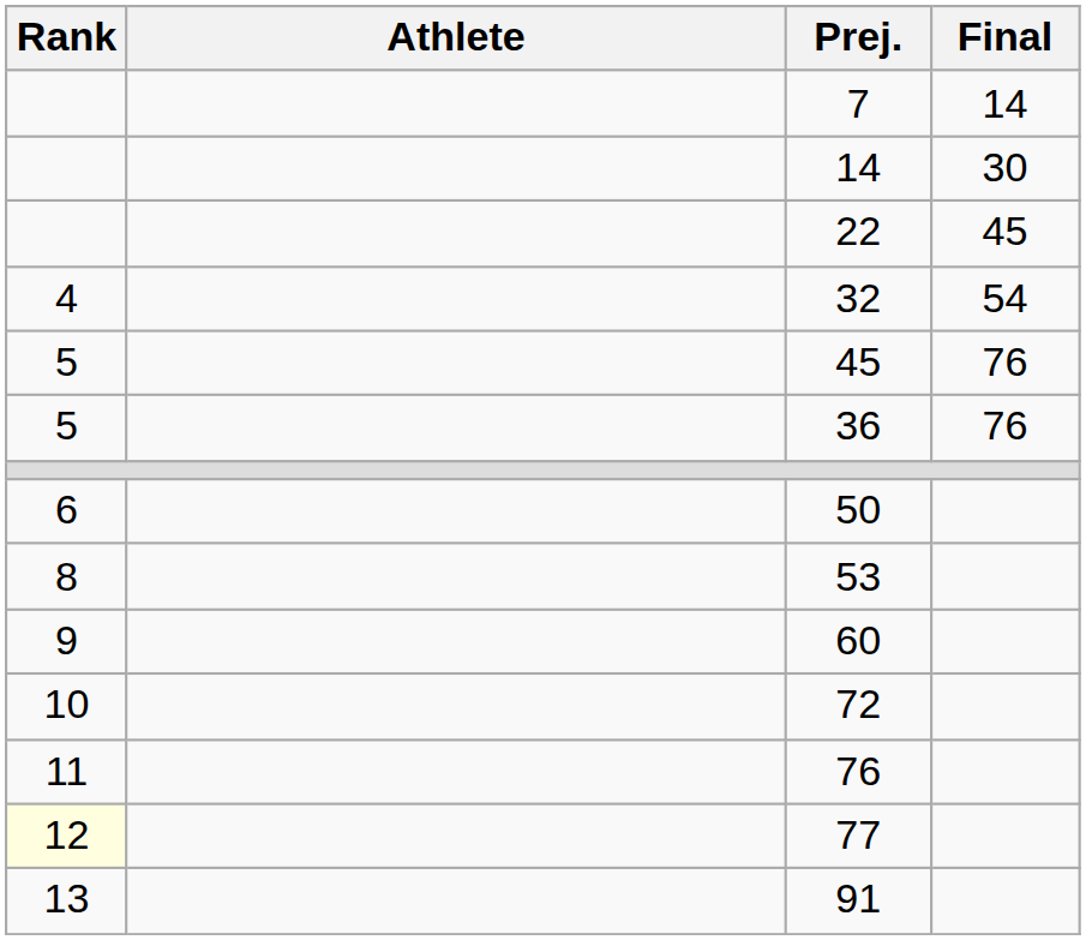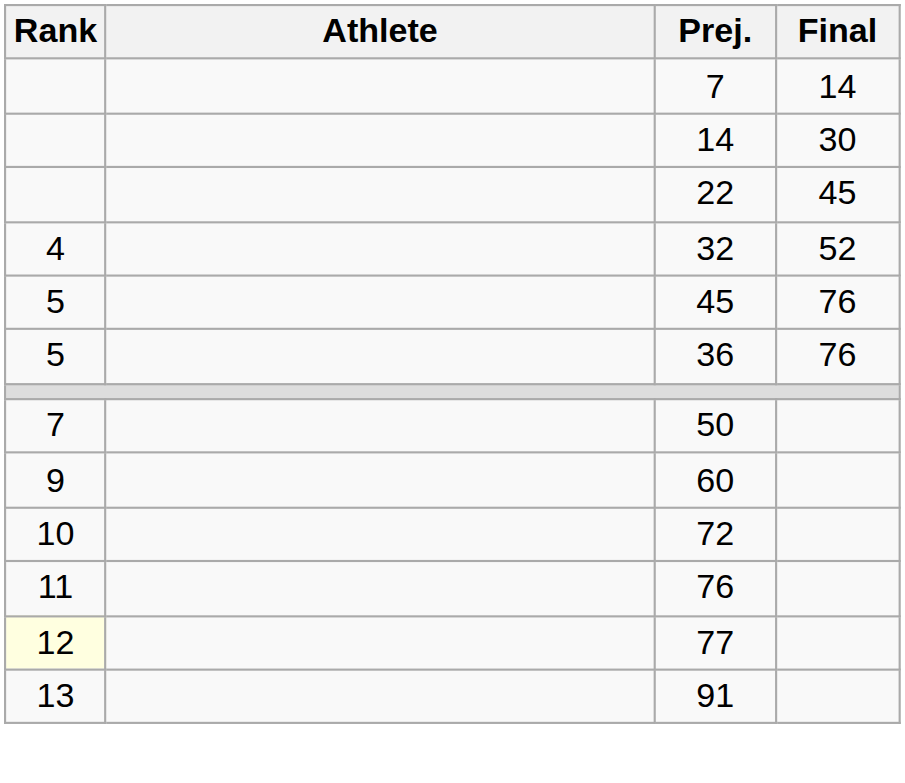32 | Final: 54 -> 52
50 | Rank: 6 -> 7
- row: 8 | 53
